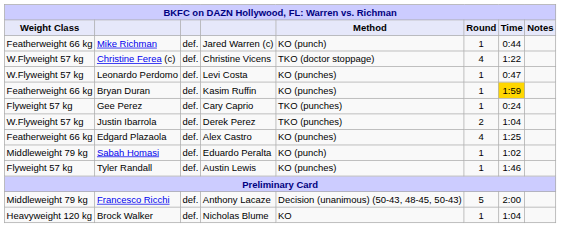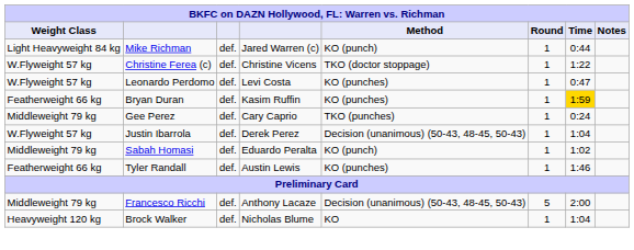Mike Richman | Weight Class: Featherweight 66 kg -> Light Heavyweight 84 kg
Christine Ferea (c) | Round: 4 -> 1
Gee Perez | Weight Class: Flyweight 57 kg -> Middleweight 79 kg
Justin Ibarrola | Method: TKO (punches) -> Decision (unanimous) (50-43, 48-45, 50-43)
Justin Ibarrola | Round: 2 -> 1
- row: Featherweight 66 kg | Edgard Plazaola | def. | Alex Castro | KO (punches) | 4 | 1:25
Tyler Randall | Weight Class: Flyweight 57 kg -> Featherweight 66 kg
